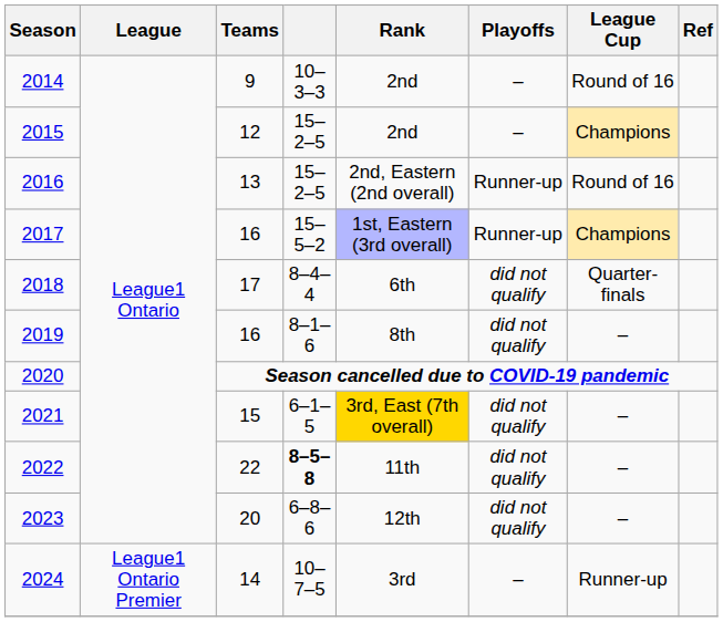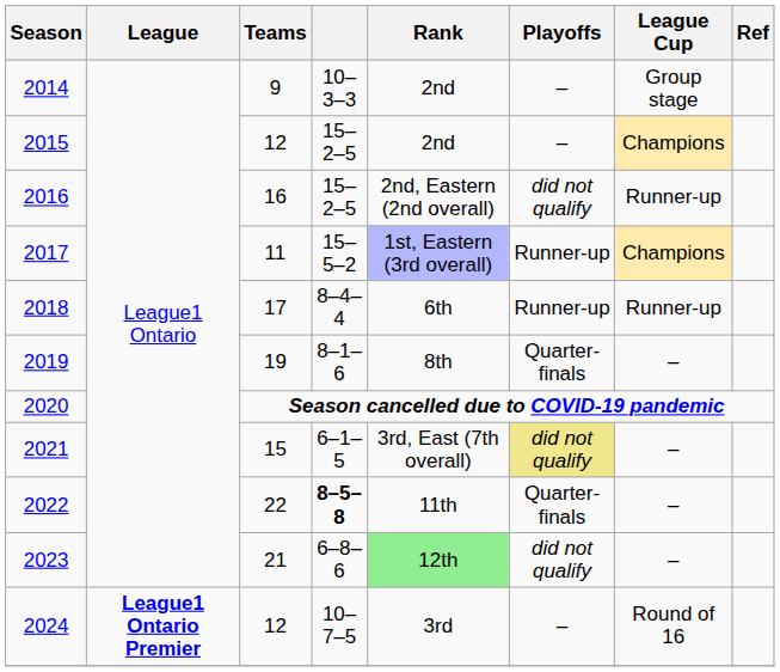2014 | League Cup: Round of 16 -> Group stage
2016 | Teams: 13 -> 16
2016 | Playoffs: Runner-up -> did not qualify
2016 | League Cup: Round of 16 -> Runner-up
2017 | Teams: 16 -> 11
2018 | Playoffs: did not qualify -> Runner-up
2018 | League Cup: Quarter-finals -> Runner-up
2019 | Teams: 16 -> 19
2019 | Playoffs: did not qualify -> Quarter-finals
2021 | Rank: gold background -> no background
2021 | Playoffs: no background -> khaki background
2022 | Playoffs: did not qualify -> Quarter-finals
2023 | Teams: 20 -> 21
2023 | Rank: no background -> lightgreen background
2024 | League: normal -> bold
2024 | Teams: 14 -> 12
2024 | League Cup: Runner-up -> Round of 16
